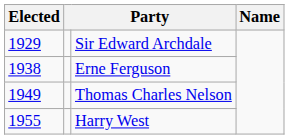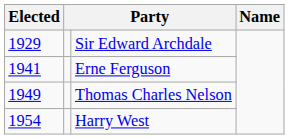Erne Ferguson | Elected: 1938 -> 1941
Harry West | Elected: 1955 -> 1954
